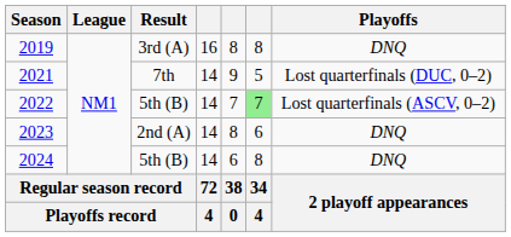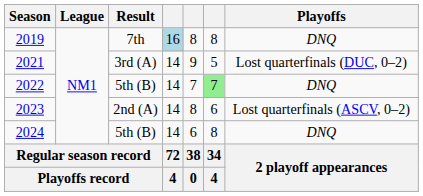2019 | Result: 3rd (A) -> 7th
2019 | column 4: no background -> lightblue background
2021 | Result: 7th -> 3rd (A)
2022 | Playoffs: Lost quarterfinals (ASCV, 0–2) -> DNQ
2023 | Playoffs: DNQ -> Lost quarterfinals (ASCV, 0–2)
